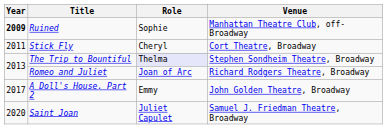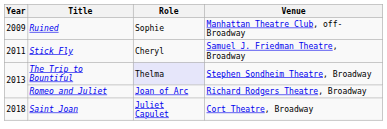Ruined | Year: bold -> normal
Stick Fly | Venue: Cort Theatre, Broadway -> Samuel J. Friedman Theatre, Broadway
- row: 2017 | A Doll's House, Part 2 | Emmy | John Golden Theatre, Broadway
Saint Joan | Year: 2020 -> 2018
Saint Joan | Venue: Samuel J. Friedman Theatre, Broadway -> Cort Theatre, Broadway
